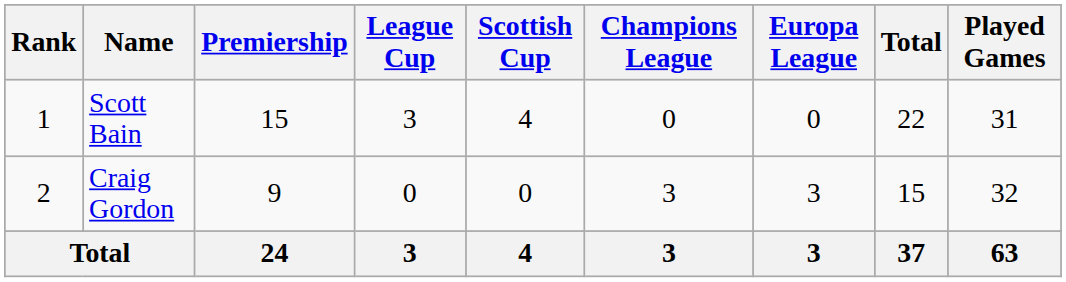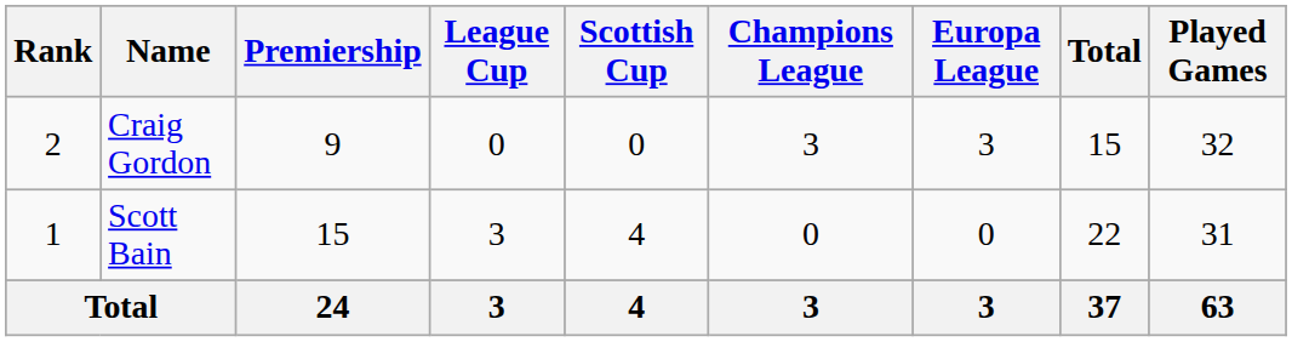rows swapped: Scott Bain <-> Craig Gordon
